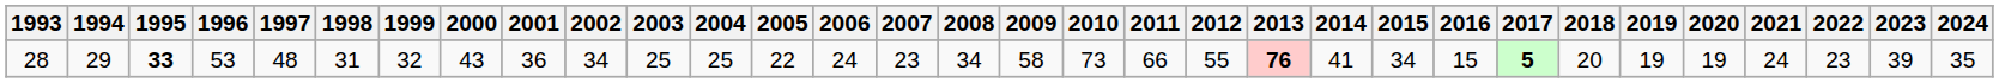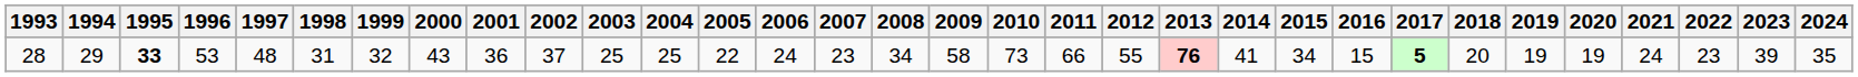28 | 2002: 34 -> 37
